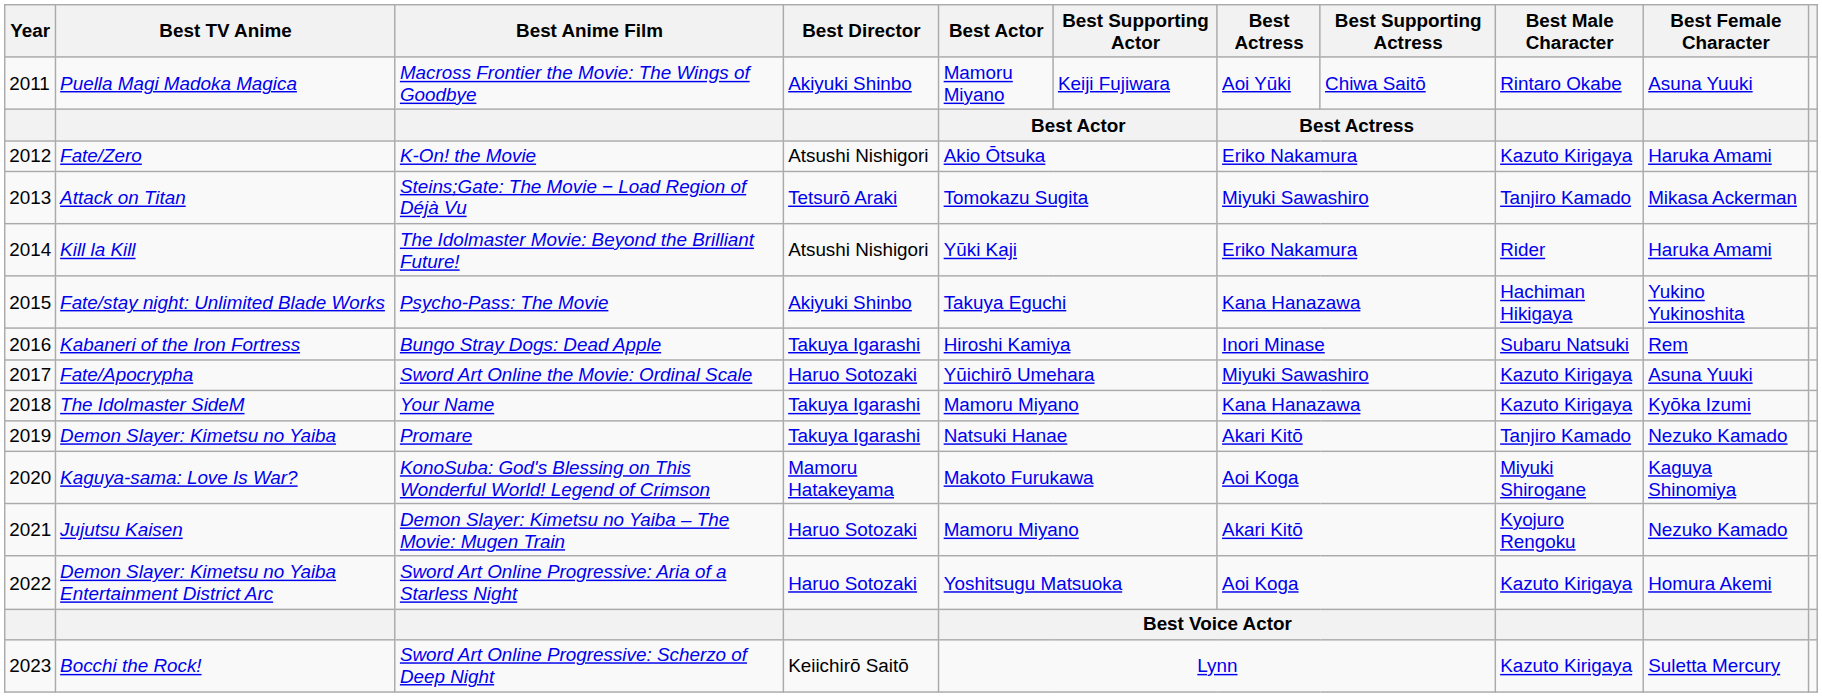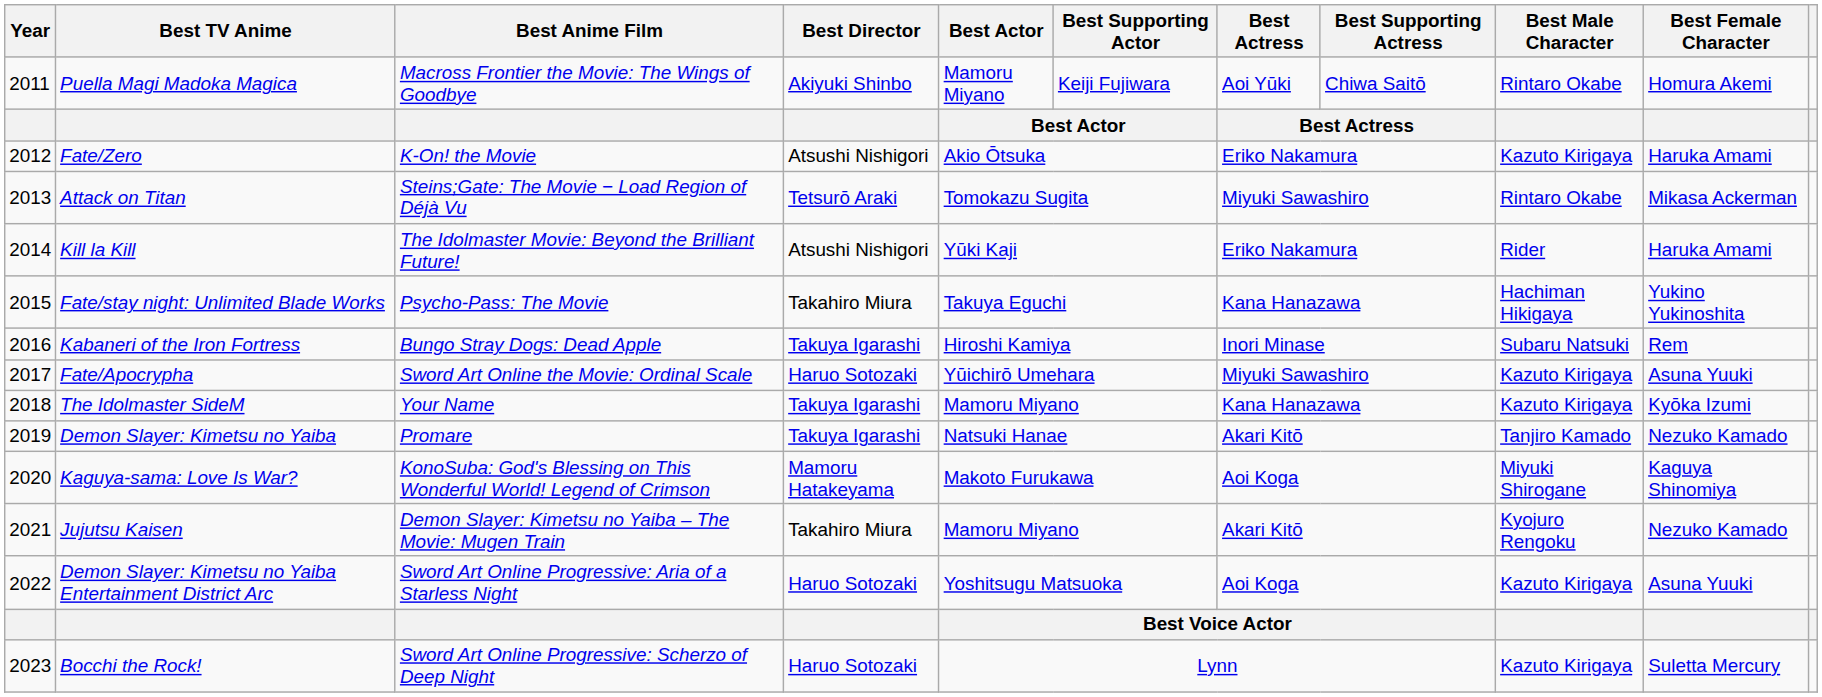Puella Magi Madoka Magica | Best Female Character: Asuna Yuuki -> Homura Akemi
Attack on Titan | Best Male Character: Tanjiro Kamado -> Rintaro Okabe
Fate/stay night: Unlimited Blade Works | Best Director: Akiyuki Shinbo -> Takahiro Miura
Jujutsu Kaisen | Best Director: Haruo Sotozaki -> Takahiro Miura
Demon Slayer: Kimetsu no Yaiba Entertainment District Arc | Best Female Character: Homura Akemi -> Asuna Yuuki
Bocchi the Rock! | Best Director: Keiichirō Saitō -> Haruo Sotozaki
